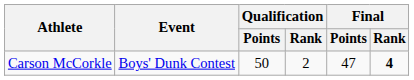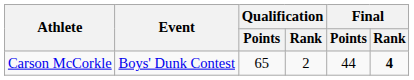Carson McCorkle | Qualification / Points: 50 -> 65
Carson McCorkle | Final / Points: 47 -> 44
